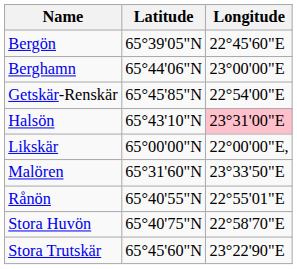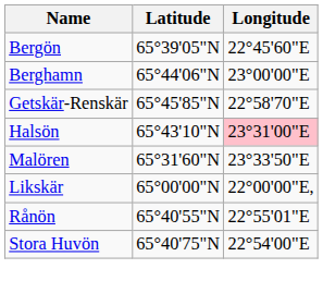Getskär-Renskär | Longitude: 22°54'00"E -> 22°58'70"E
rows swapped: Likskär <-> Malören
Stora Huvön | Longitude: 22°58'70"E -> 22°54'00"E
- row: Stora Trutskär | 65°45'60"N | 23°22'90"E
